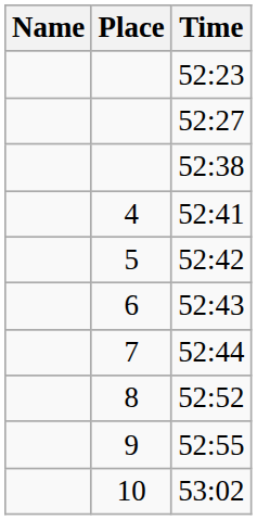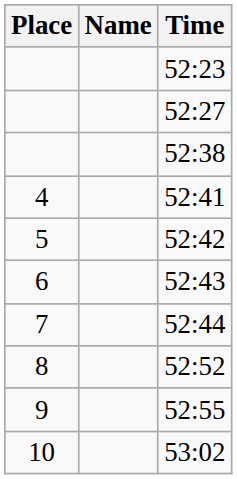columns swapped: Place <-> Name
